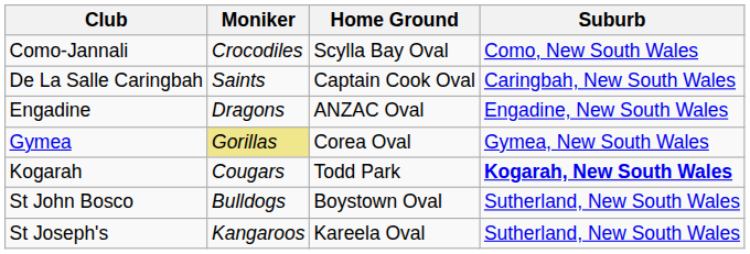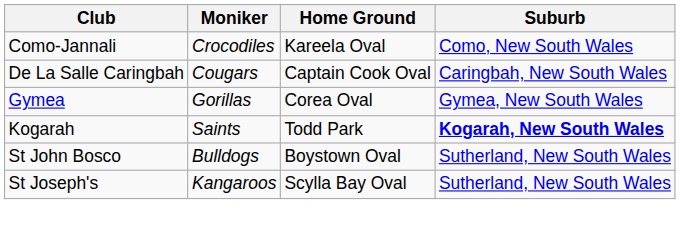Como-Jannali | Home Ground: Scylla Bay Oval -> Kareela Oval
De La Salle Caringbah | Moniker: Saints -> Cougars
- row: Engadine | Dragons | ANZAC Oval | Engadine, New South Wales
Gymea | Moniker: khaki background -> no background
Kogarah | Moniker: Cougars -> Saints
St Joseph's | Home Ground: Kareela Oval -> Scylla Bay Oval
